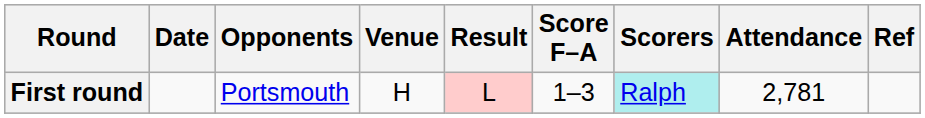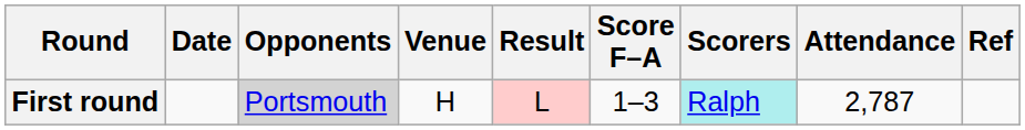First round | Opponents: no background -> lightgrey background
First round | Attendance: 2,781 -> 2,787
